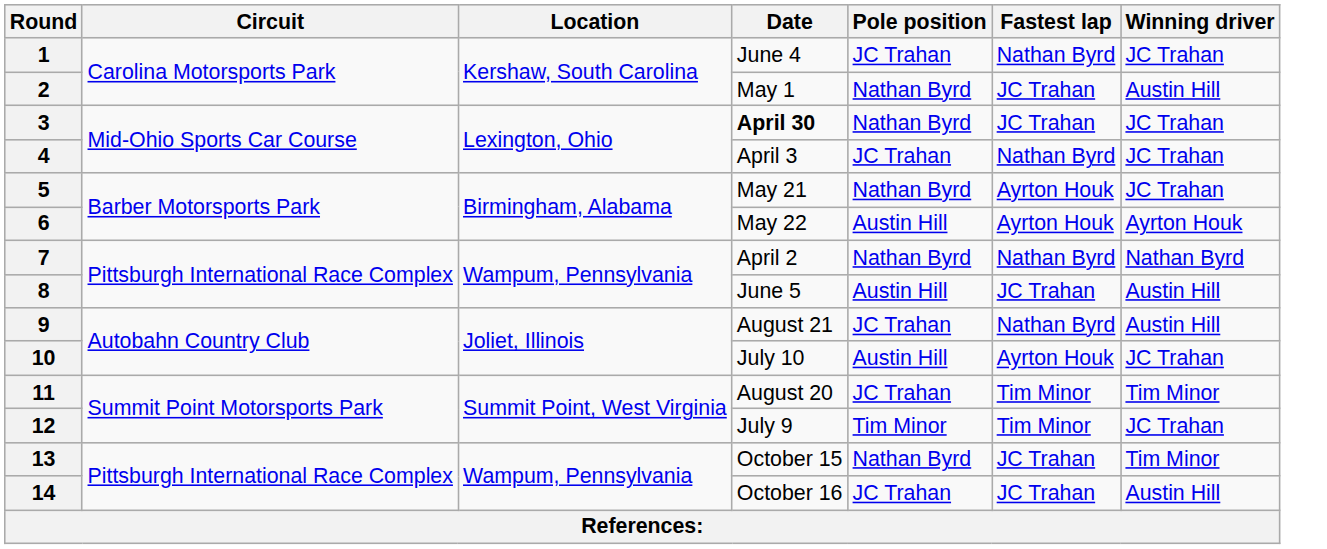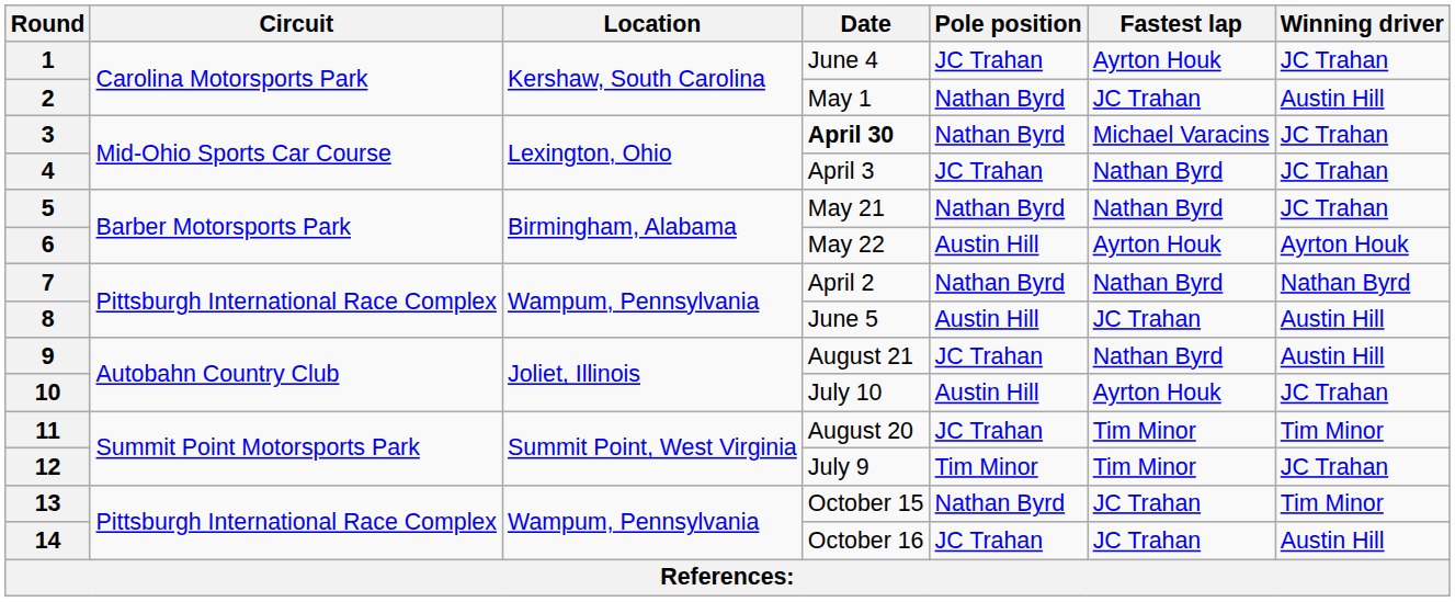1 | Fastest lap: Nathan Byrd -> Ayrton Houk
3 | Fastest lap: JC Trahan -> Michael Varacins
5 | Fastest lap: Ayrton Houk -> Nathan Byrd
